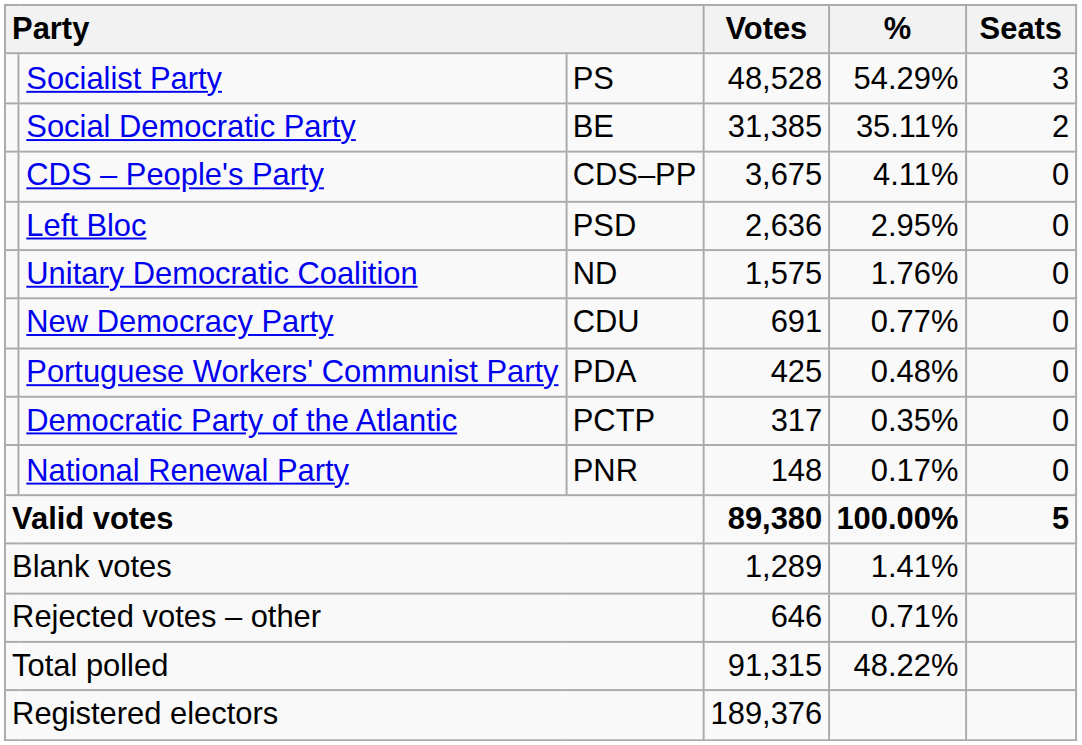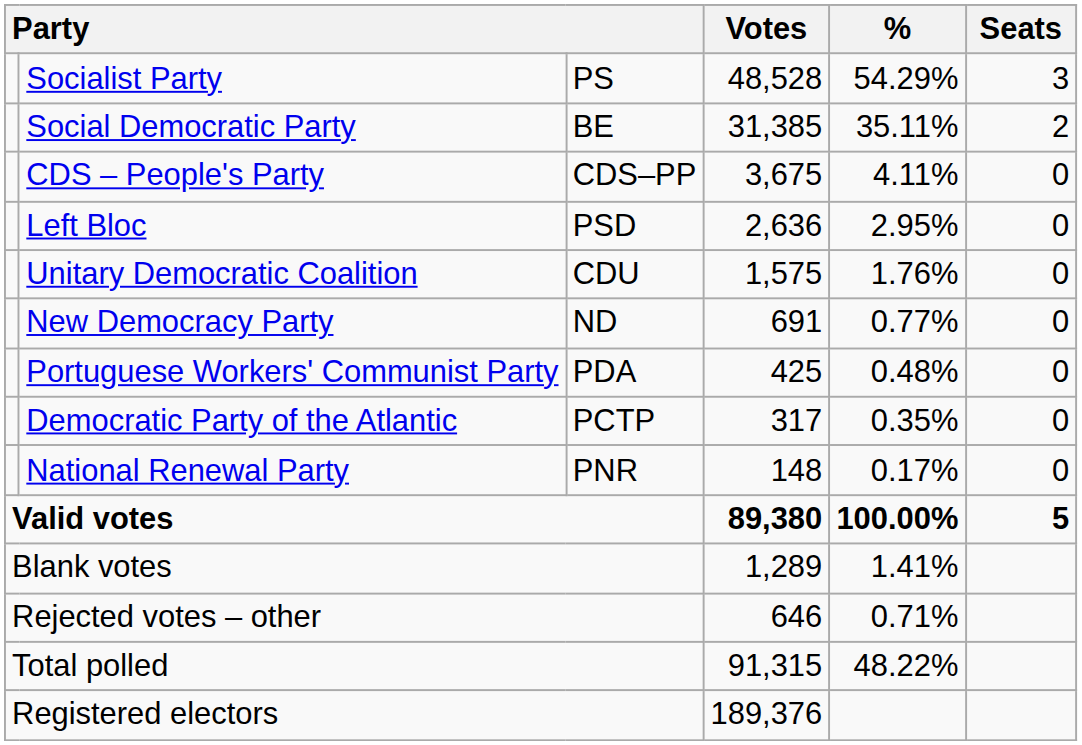Unitary Democratic Coalition | column 3: ND -> CDU
New Democracy Party | column 3: CDU -> ND
